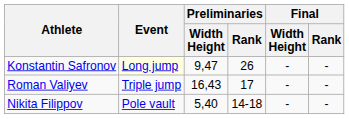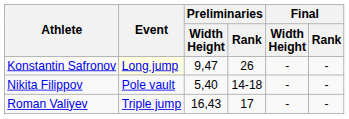rows swapped: Roman Valiyev <-> Nikita Filippov
